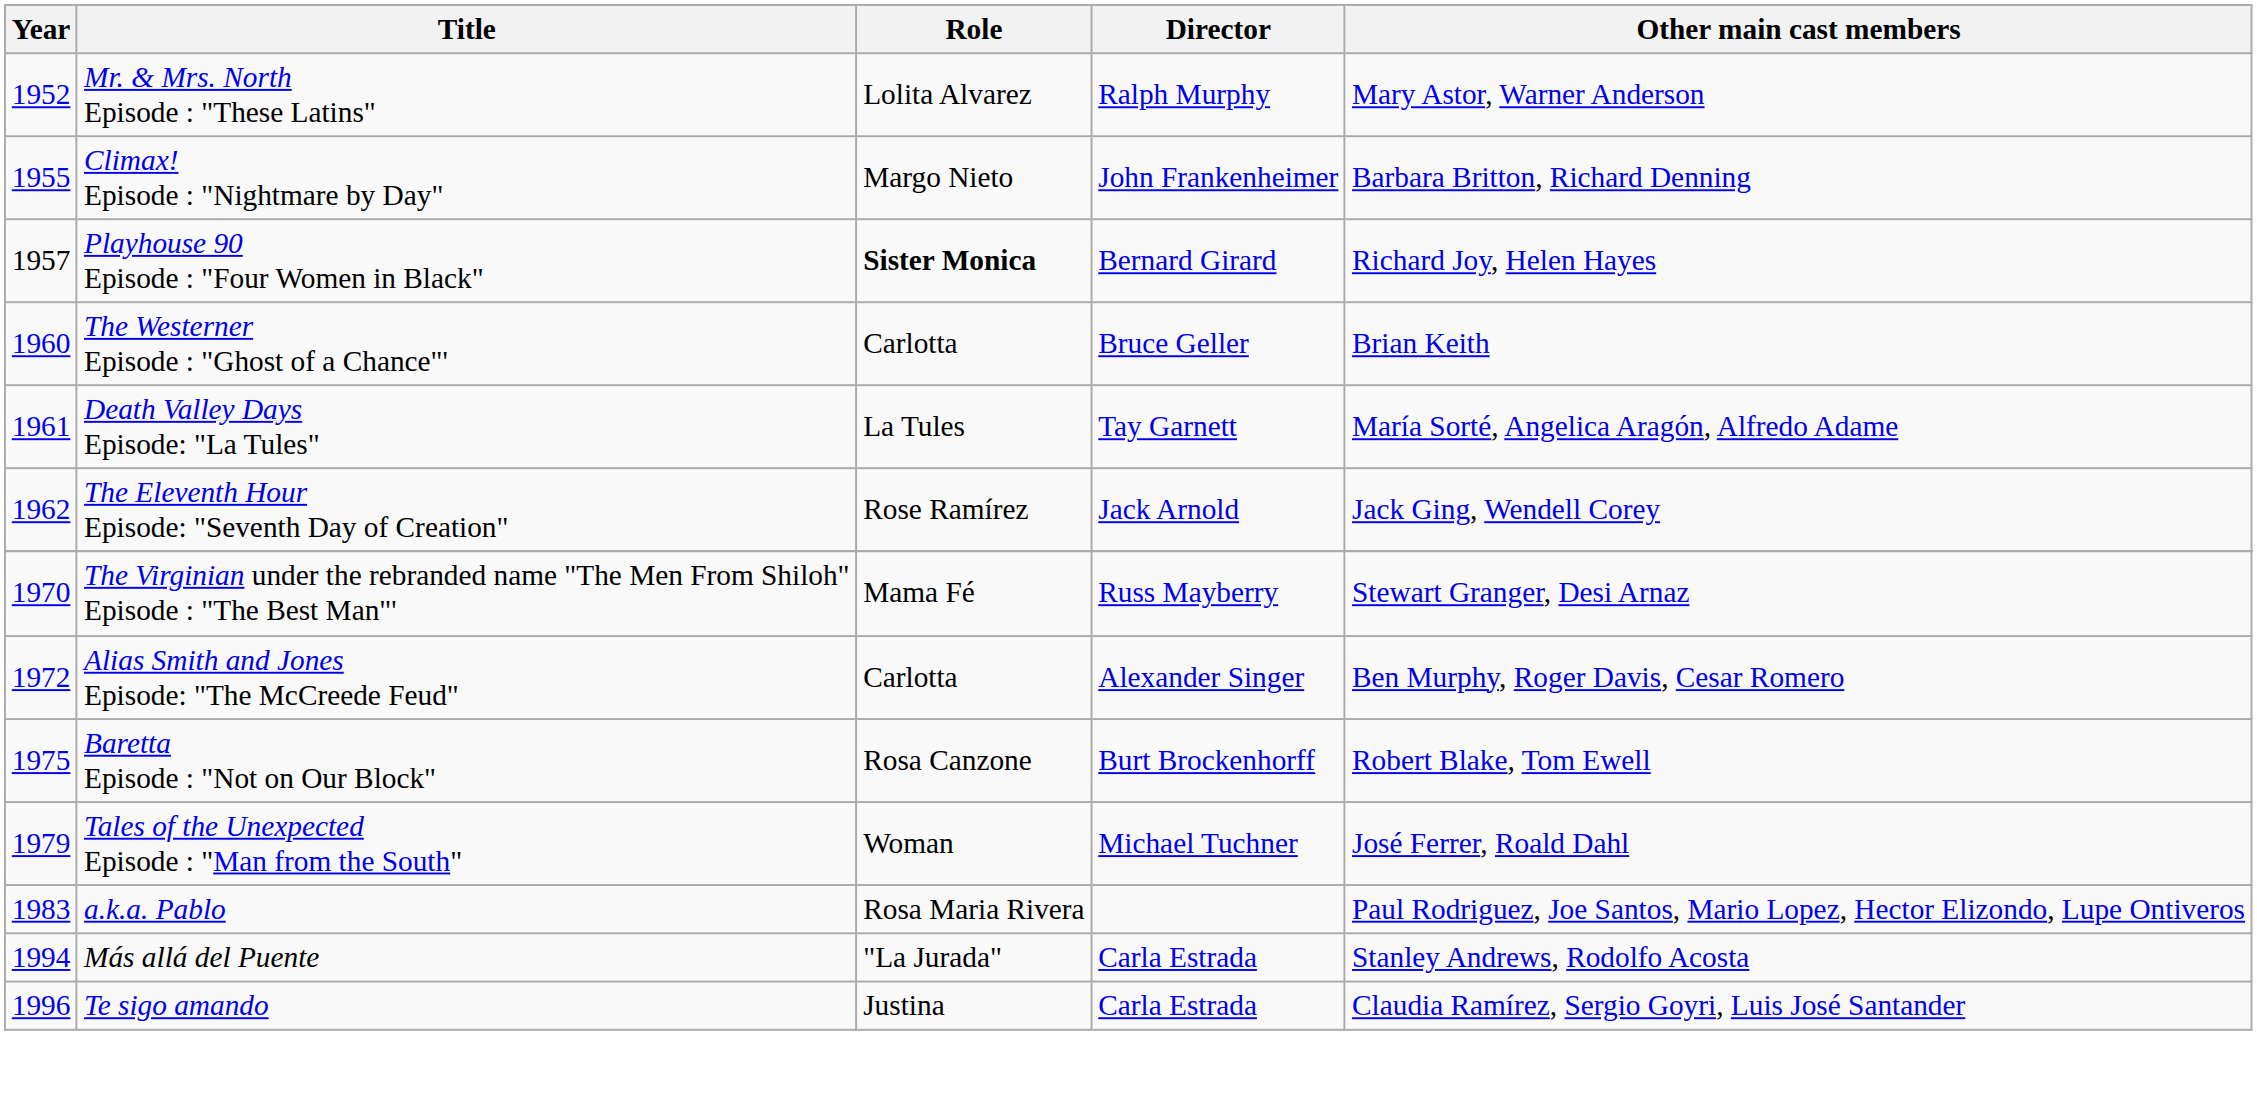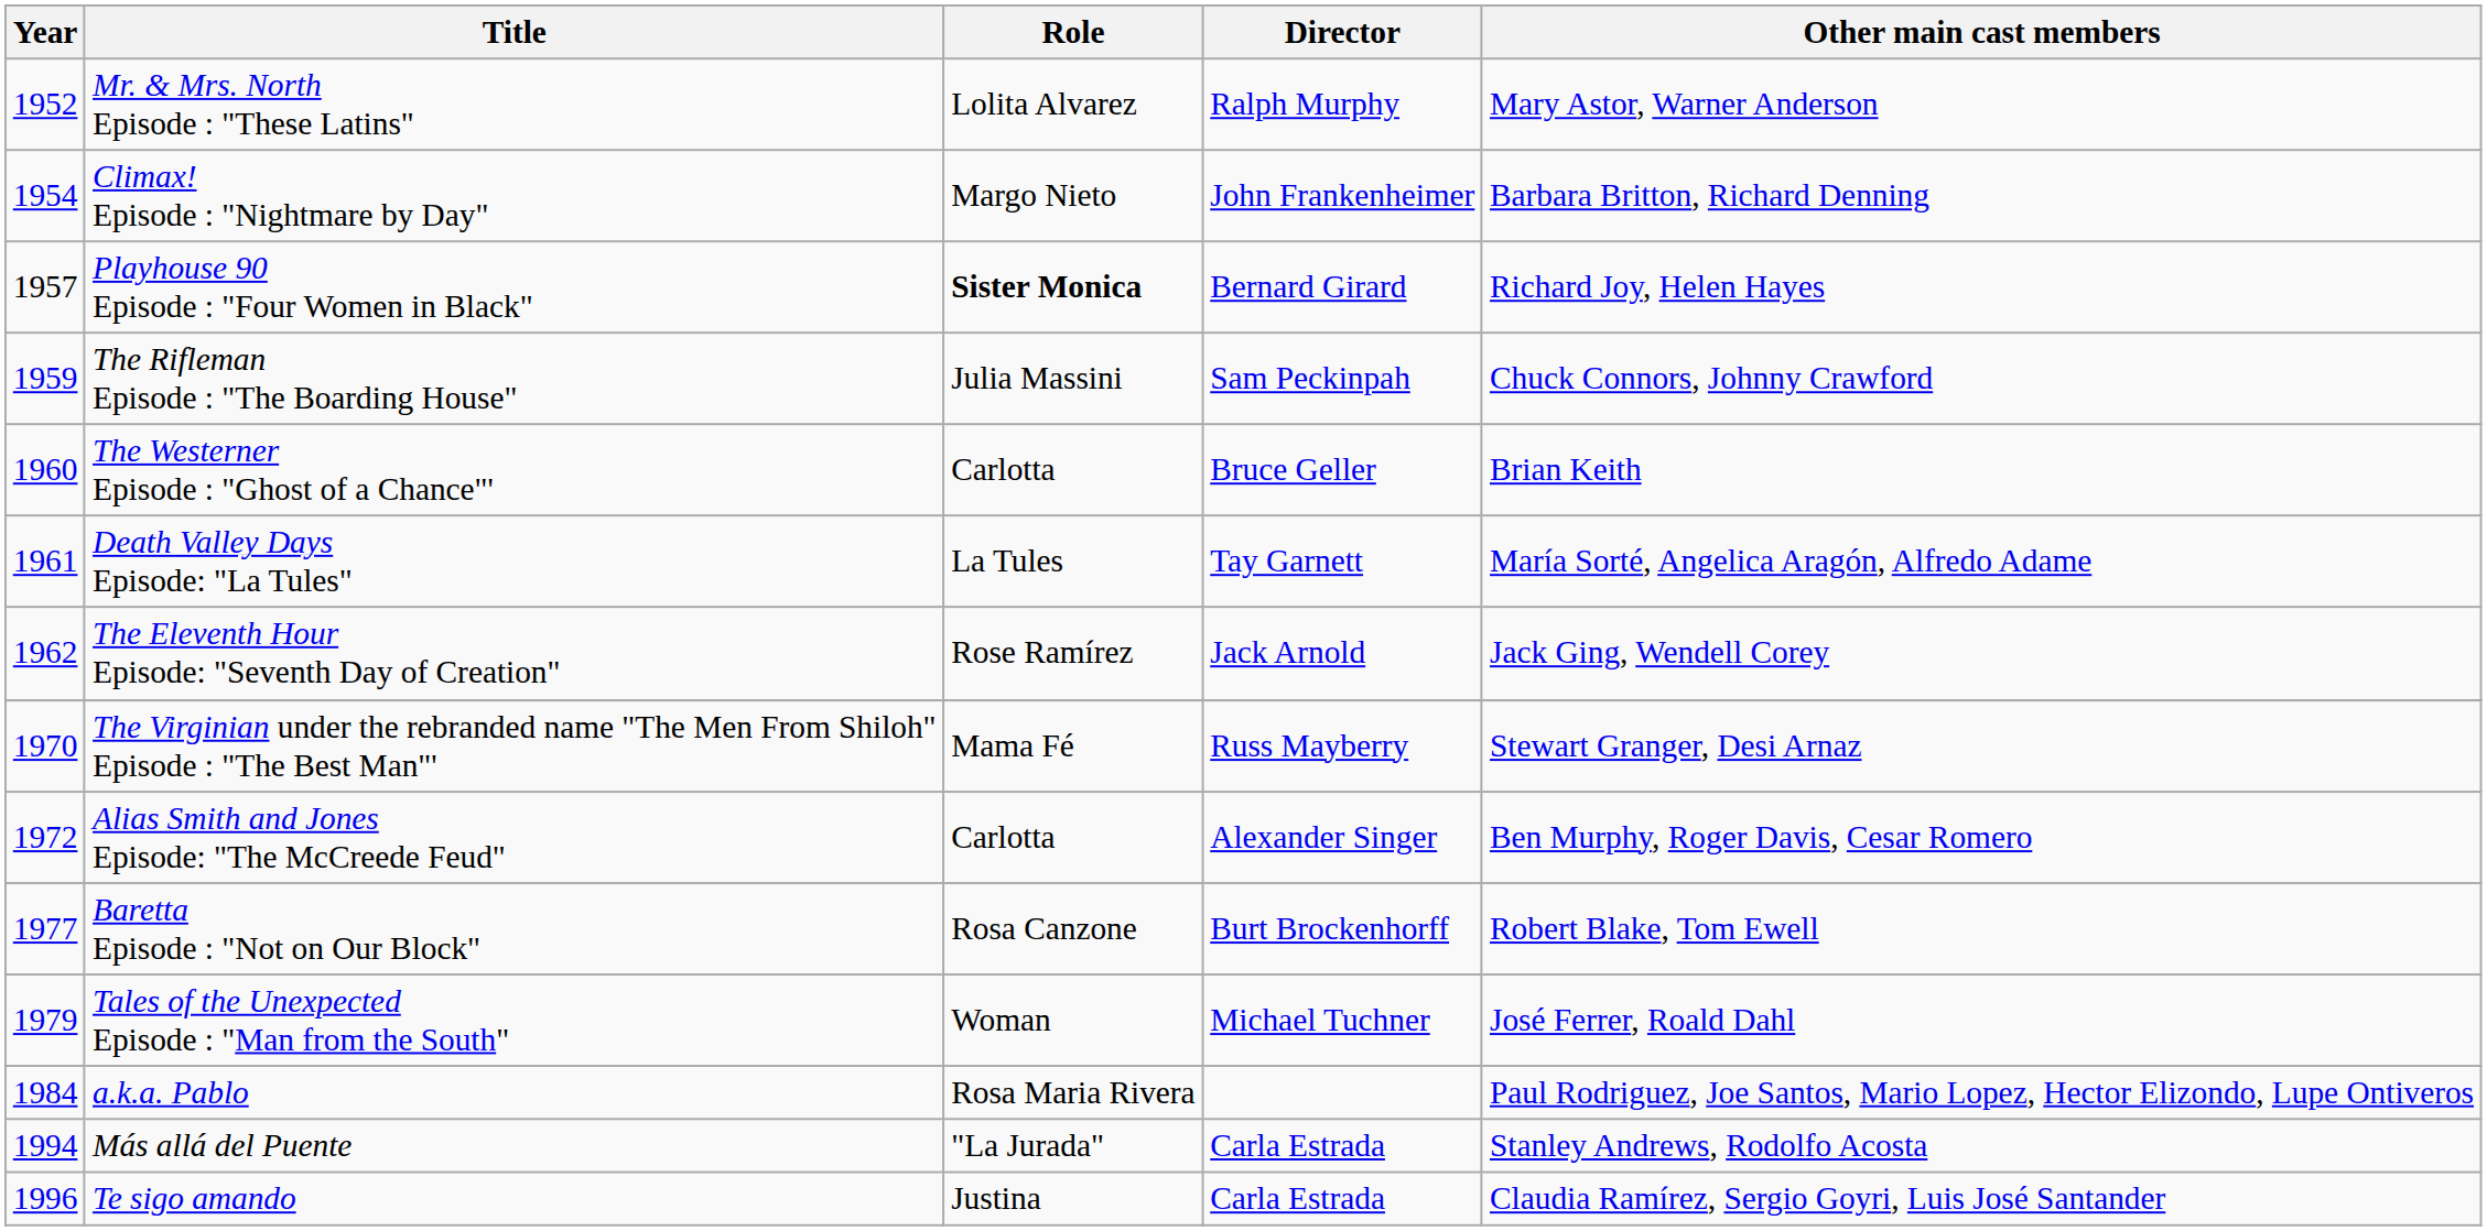Climax! Episode : "Nightmare by Day" | Year: 1955 -> 1954
+ row: 1959 | The Rifleman Episode : "The Boarding House" | Julia Massini | Sam Peckinpah | Chuck Connors, Johnny Crawford
Baretta Episode : "Not on Our Block" | Year: 1975 -> 1977
a.k.a. Pablo | Year: 1983 -> 1984
